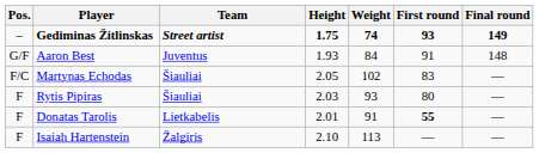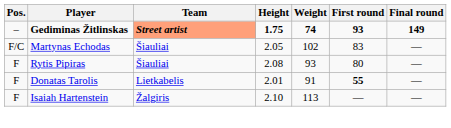Gediminas Žitlinskas | Team: no background -> lightsalmon background
- row: G/F | Aaron Best | Juventus | 1.93 | 84 | 91 | 148
Rytis Pipiras | Height: 2.03 -> 2.08
